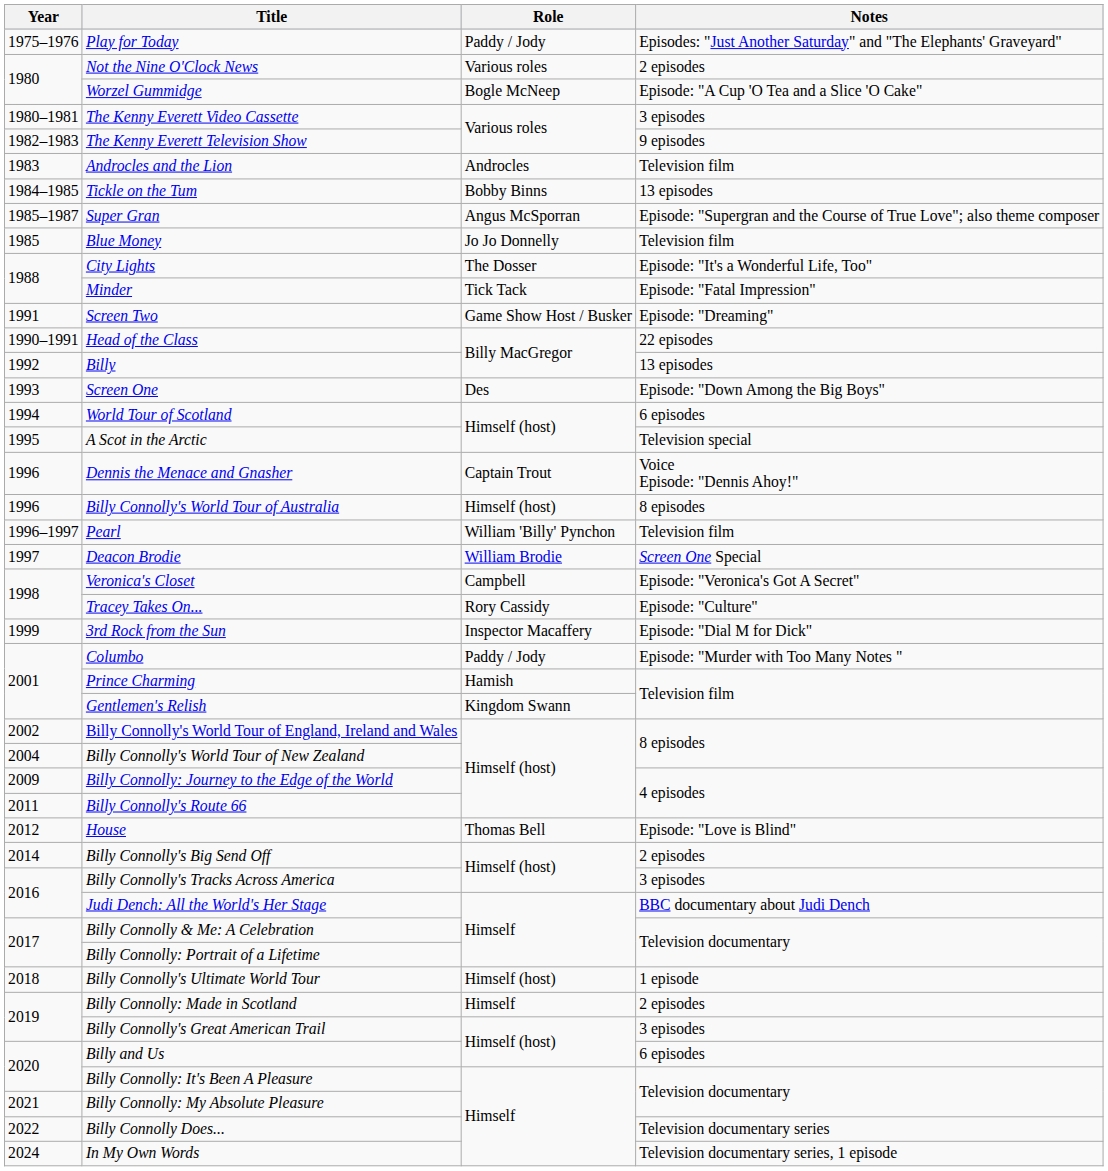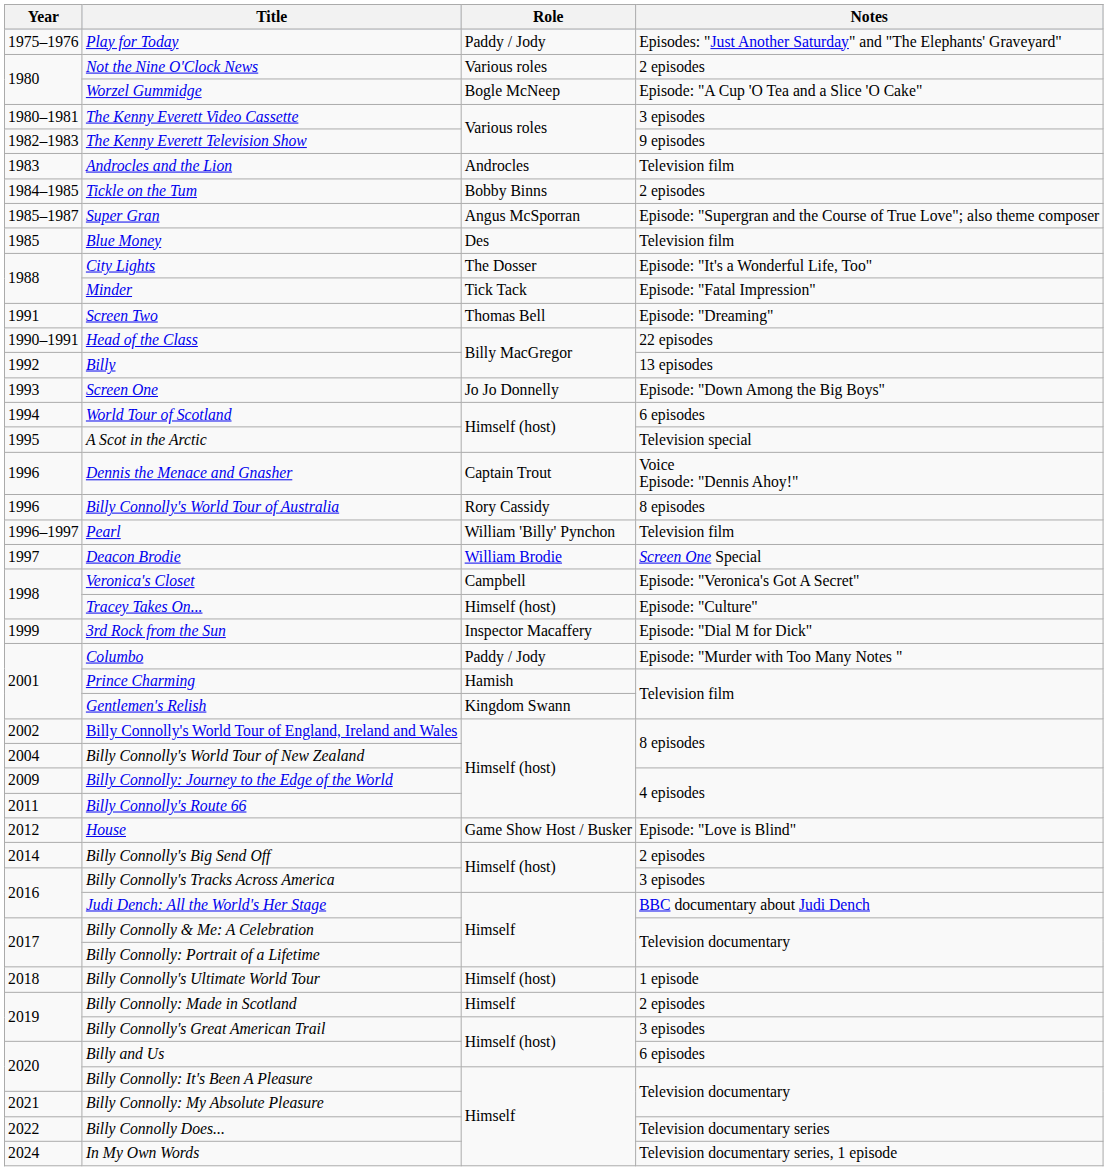Tickle on the Tum | Notes: 13 episodes -> 2 episodes
Blue Money | Role: Jo Jo Donnelly -> Des
Screen Two | Role: Game Show Host / Busker -> Thomas Bell
Screen One | Role: Des -> Jo Jo Donnelly
Billy Connolly's World Tour of Australia | Role: Himself (host) -> Rory Cassidy
Tracey Takes On... | Role: Rory Cassidy -> Himself (host)
House | Role: Thomas Bell -> Game Show Host / Busker
